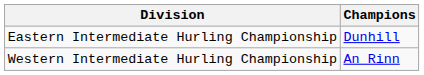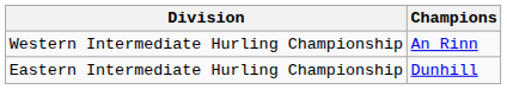rows swapped: Eastern Intermediate Hurling Championship <-> Western Intermediate Hurling Championship
